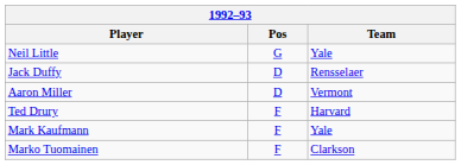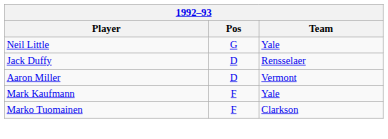- row: Ted Drury | F | Harvard
